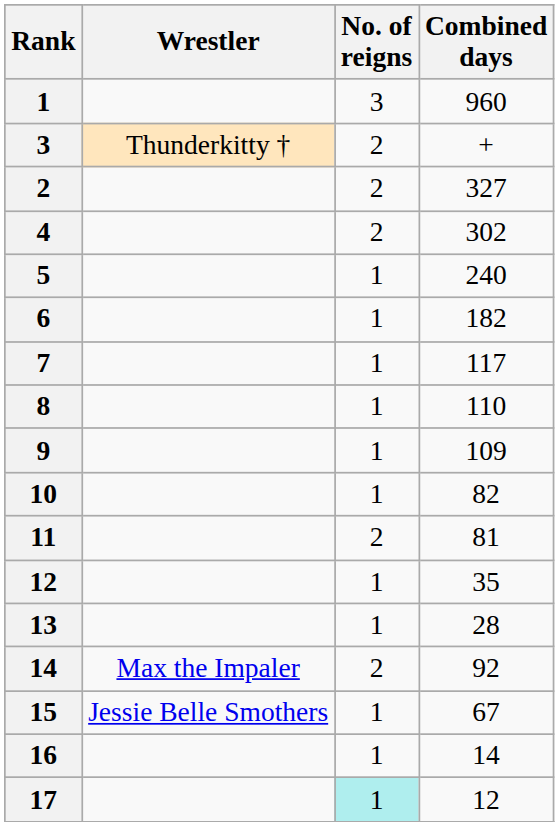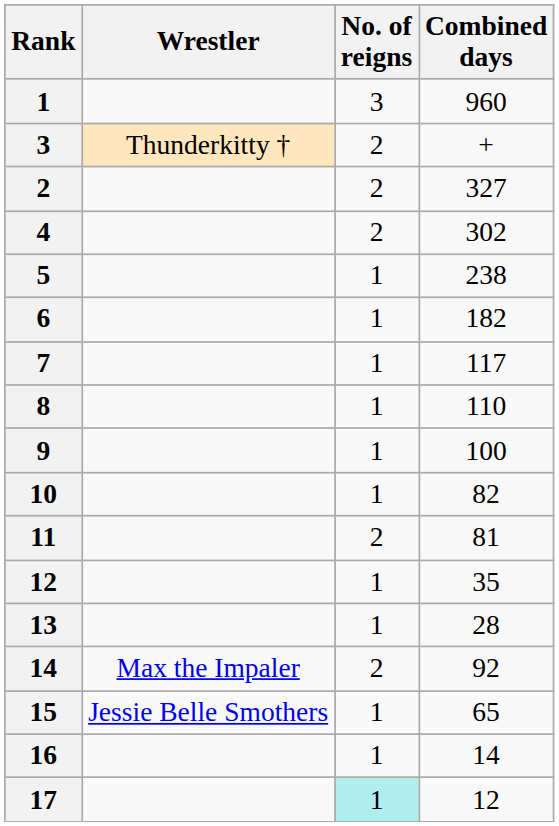5 | Combined days: 240 -> 238
9 | Combined days: 109 -> 100
15 | Combined days: 67 -> 65
